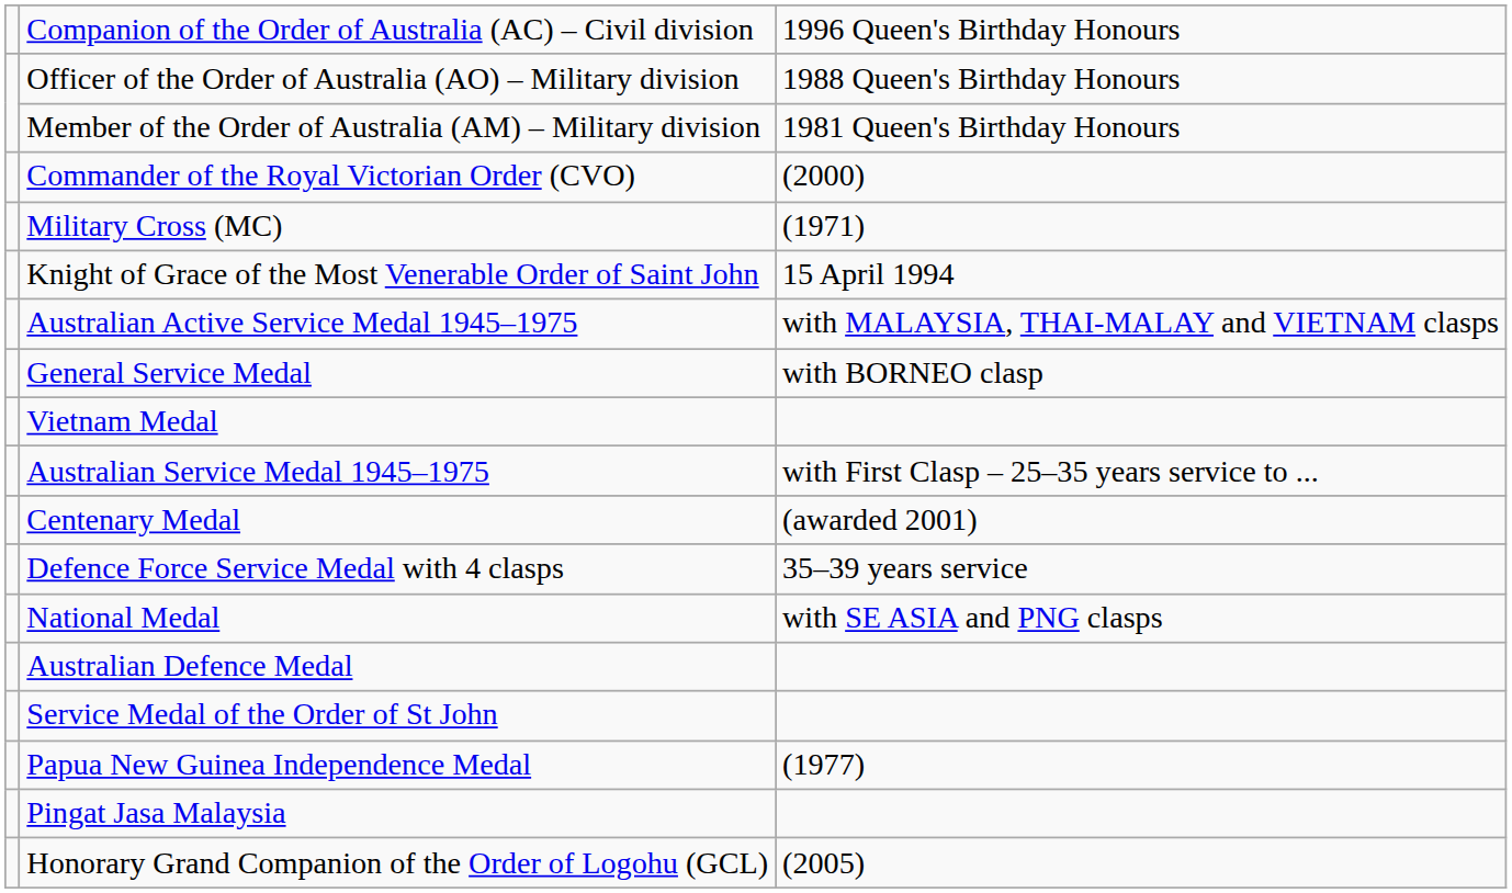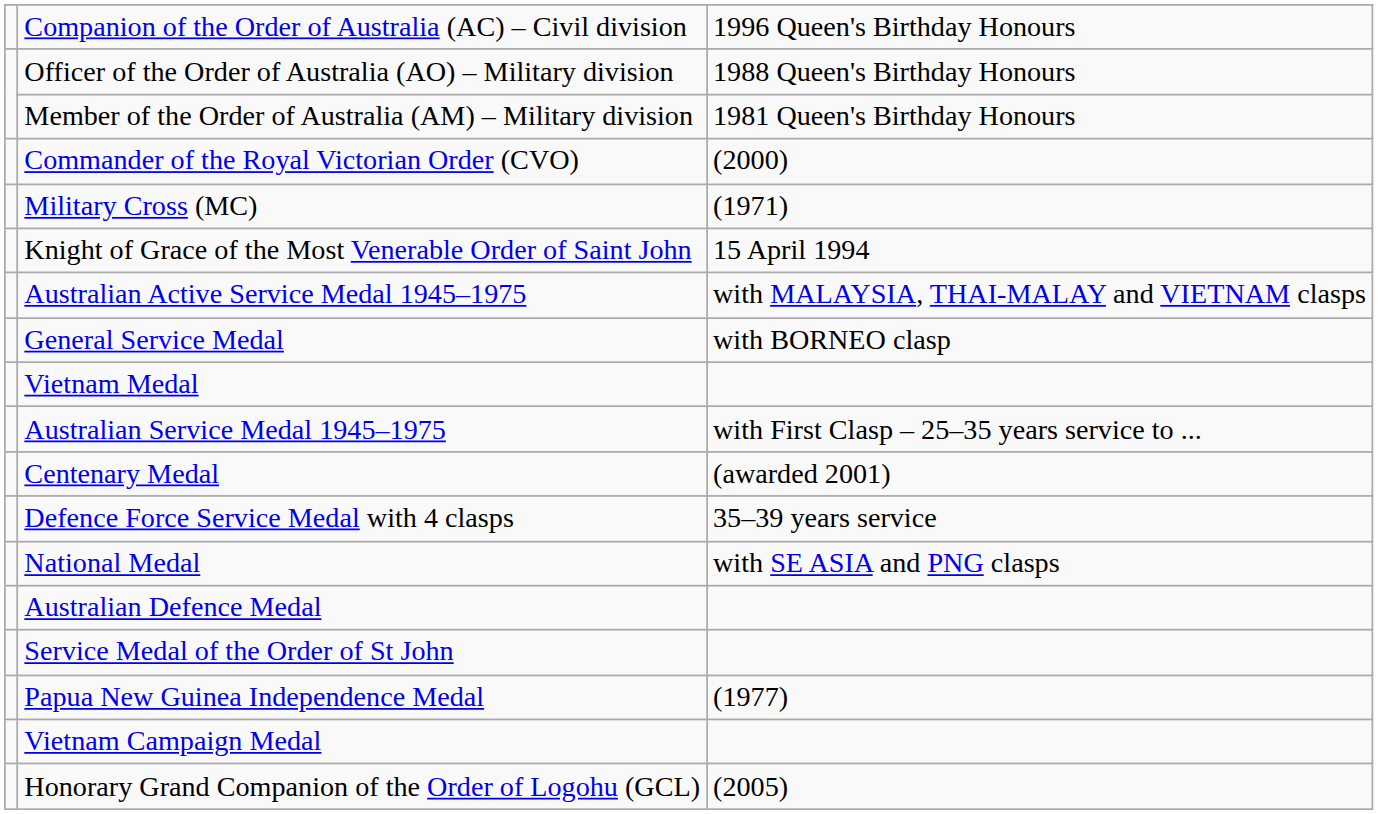+ row: Vietnam Campaign Medal
- row: Pingat Jasa Malaysia
